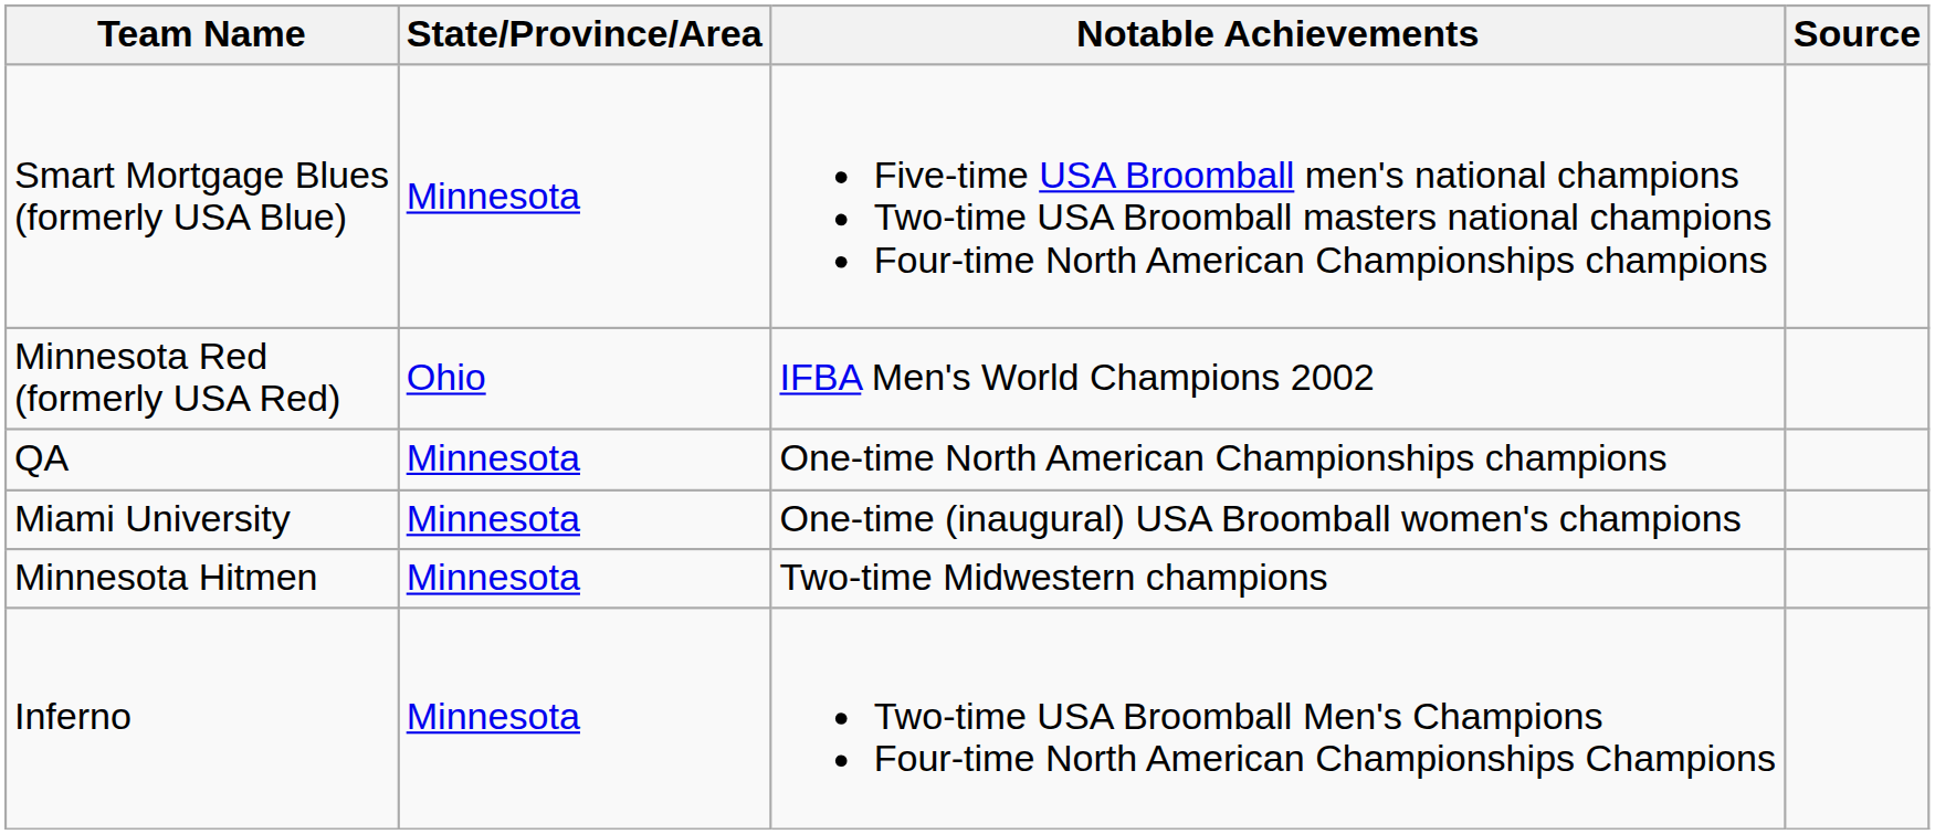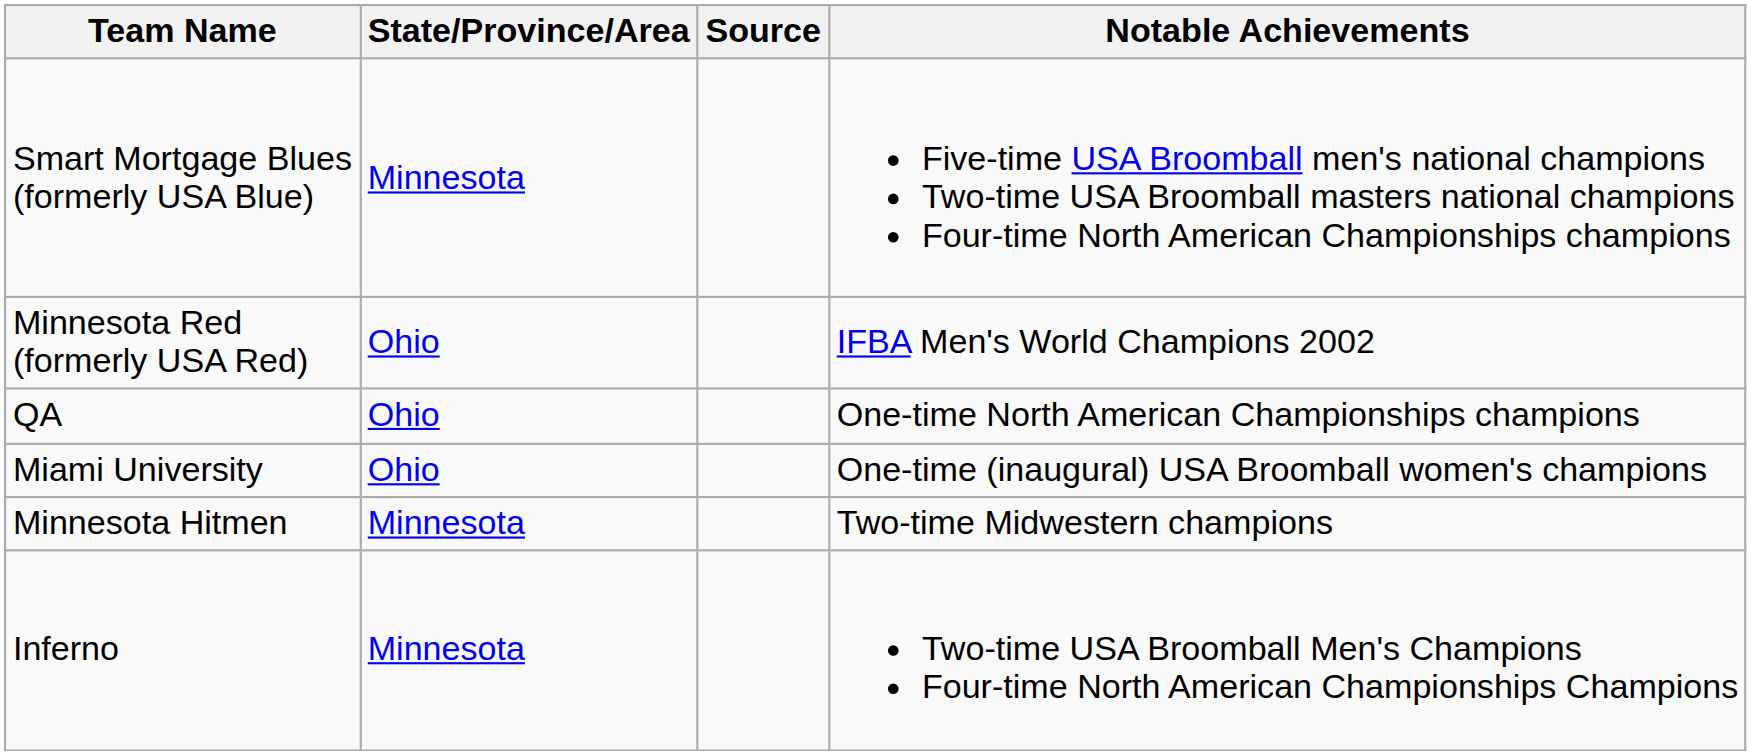columns swapped: Notable Achievements <-> Source
QA | State/Province/Area: Minnesota -> Ohio
Miami University | State/Province/Area: Minnesota -> Ohio
